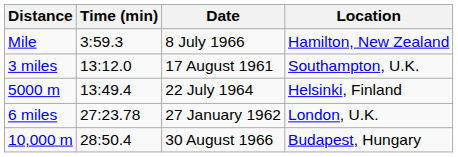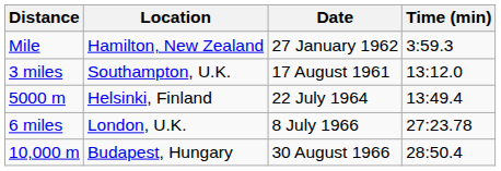columns swapped: Time (min) <-> Location
Mile | Date: 8 July 1966 -> 27 January 1962
6 miles | Date: 27 January 1962 -> 8 July 1966
